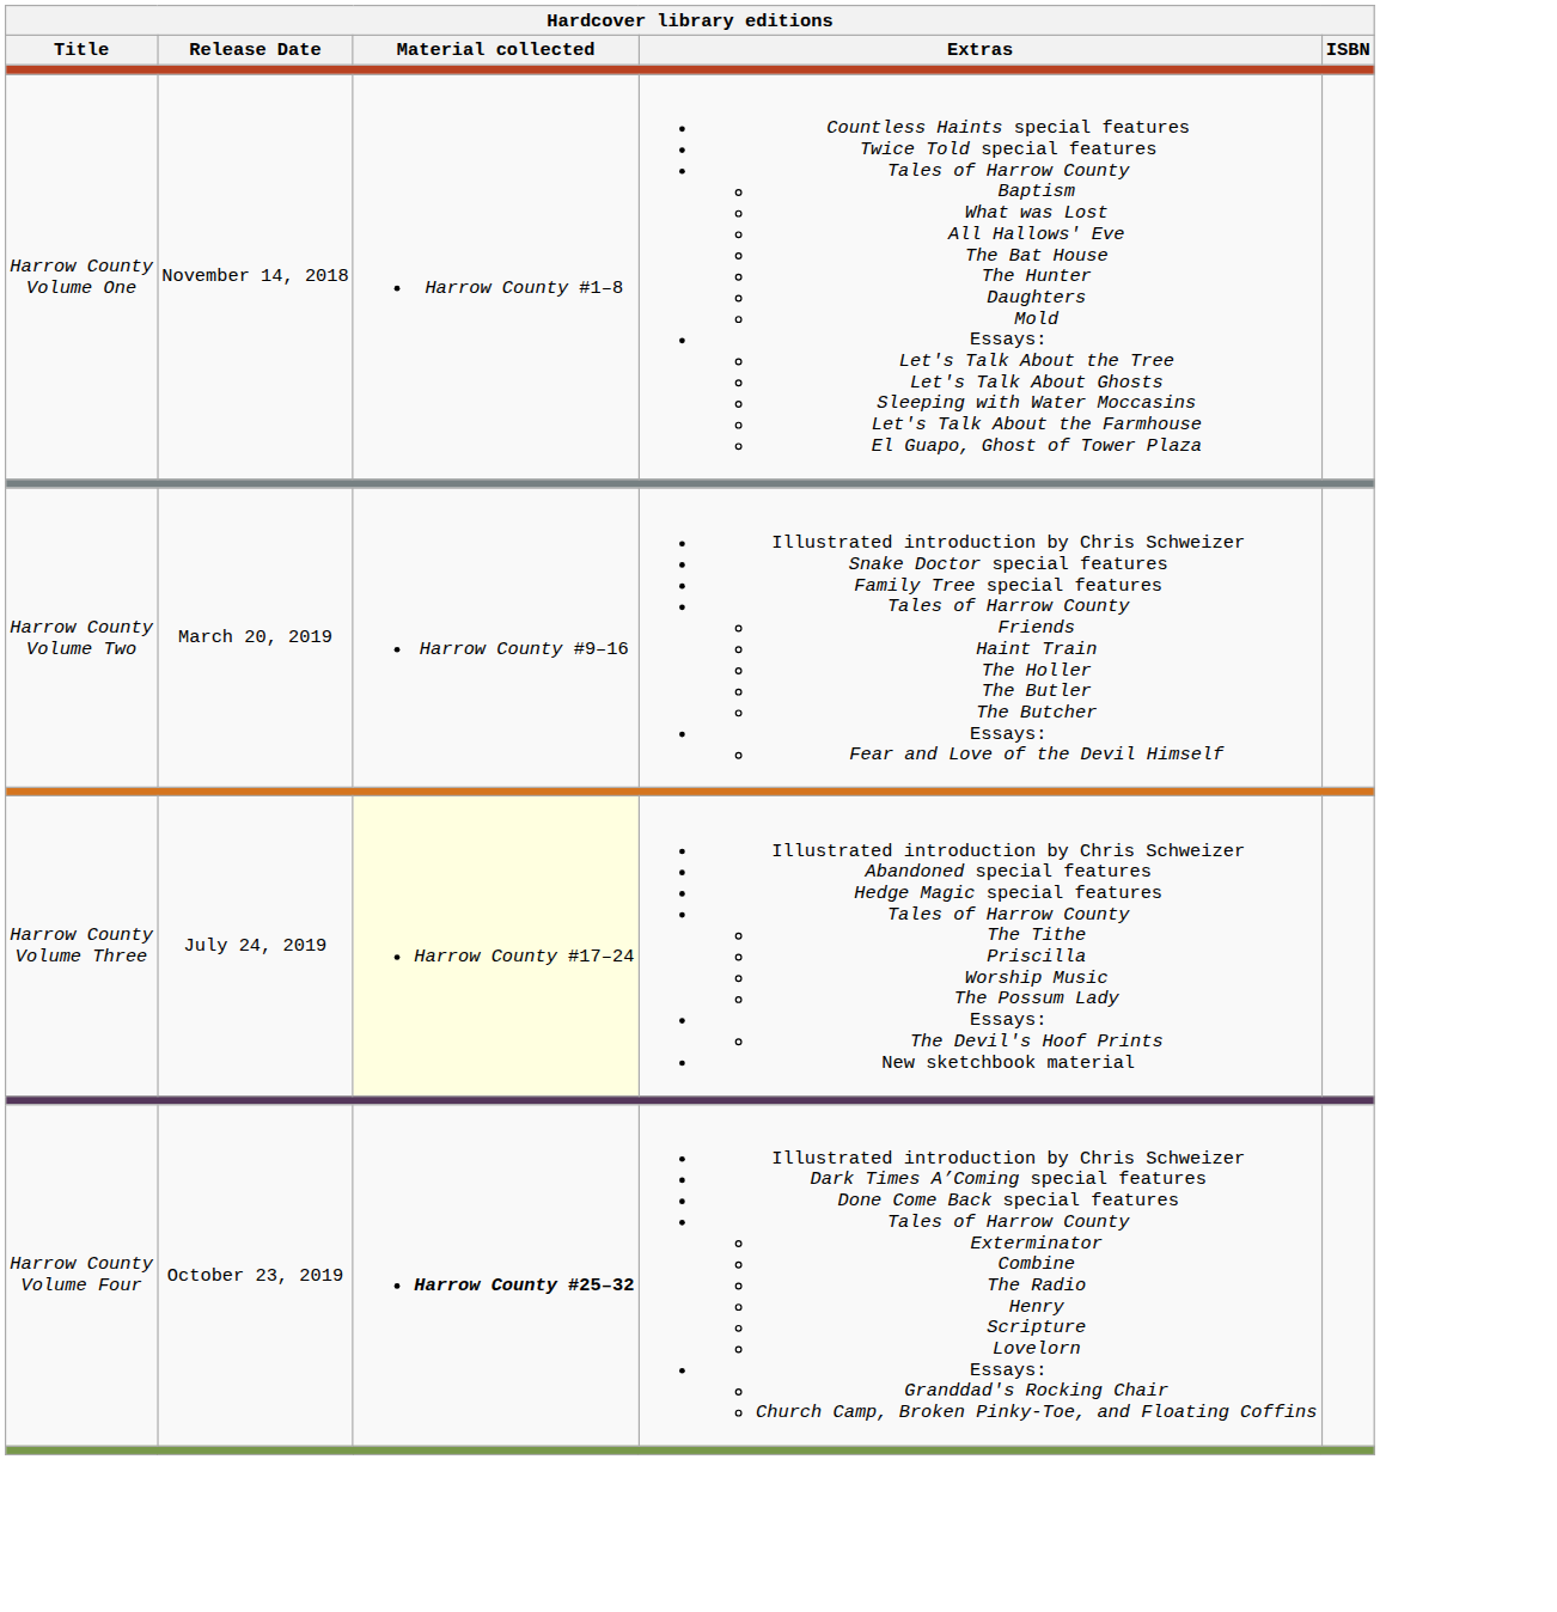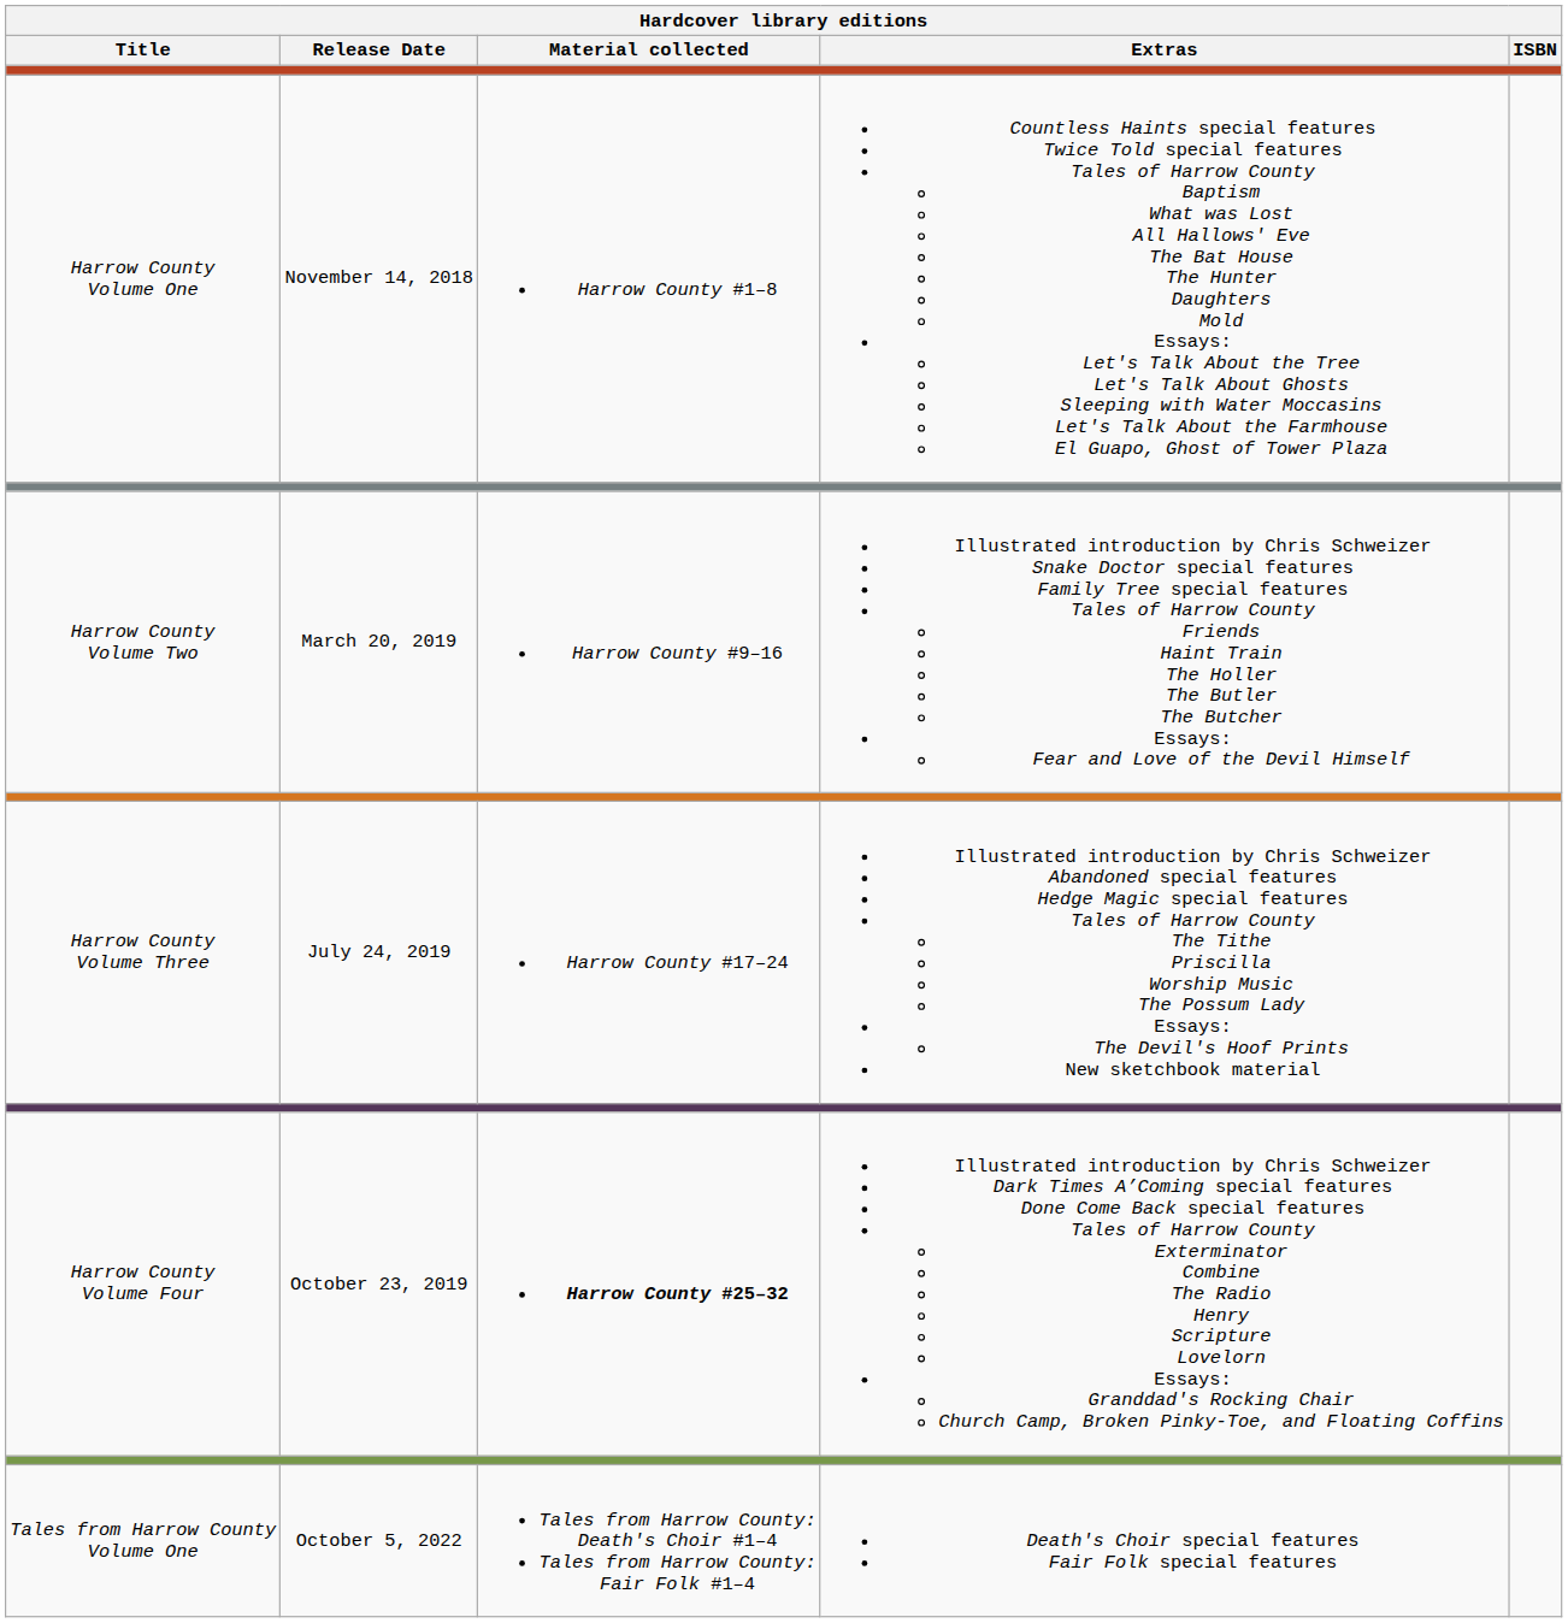Harrow County Volume Three | Material collected: lightyellow background -> no background
+ row: Tales from Harrow County Volume One | October 5, 2022 | Tales from Harrow County: Death's Choir #1–4 Tales from Harrow County: Fair Folk #1–4 | Death's Choir special features Fair Folk special features
